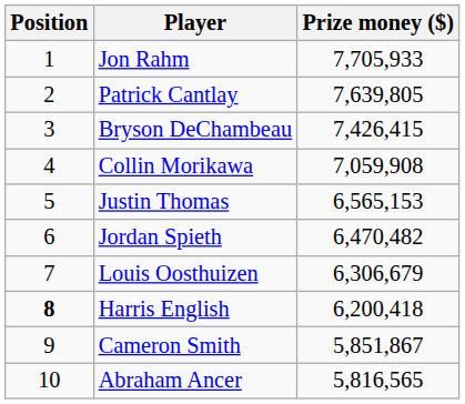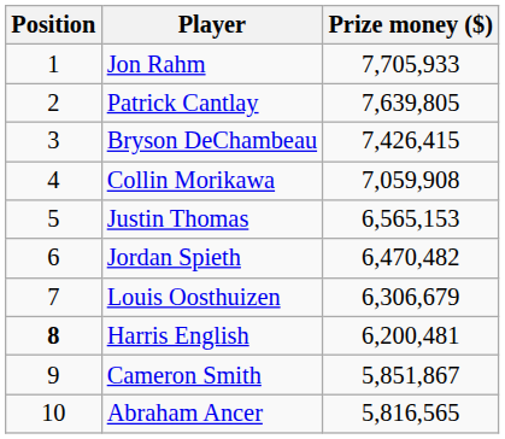Harris English | Prize money ($): 6,200,418 -> 6,200,481
